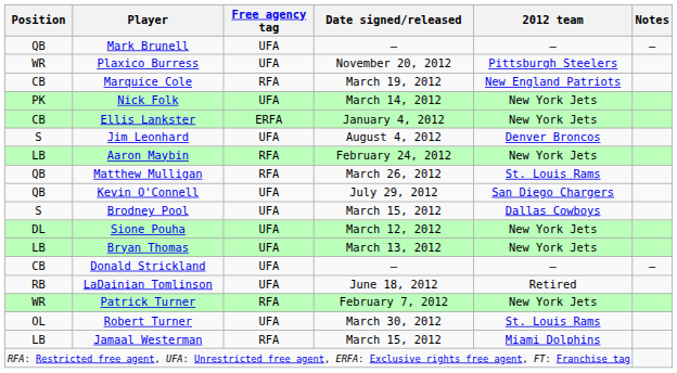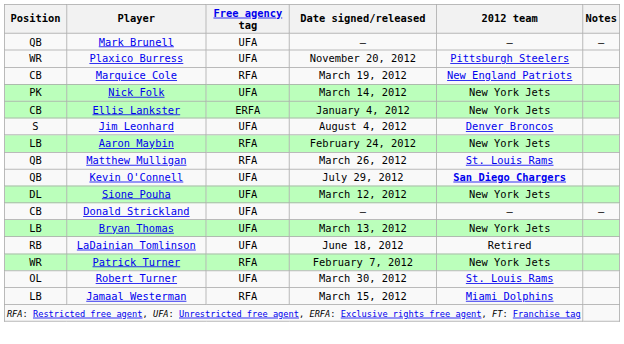Kevin O'Connell | 2012 team: normal -> bold
- row: S | Brodney Pool | UFA | March 15, 2012 | Dallas Cowboys
rows swapped: Donald Strickland <-> Bryan Thomas
